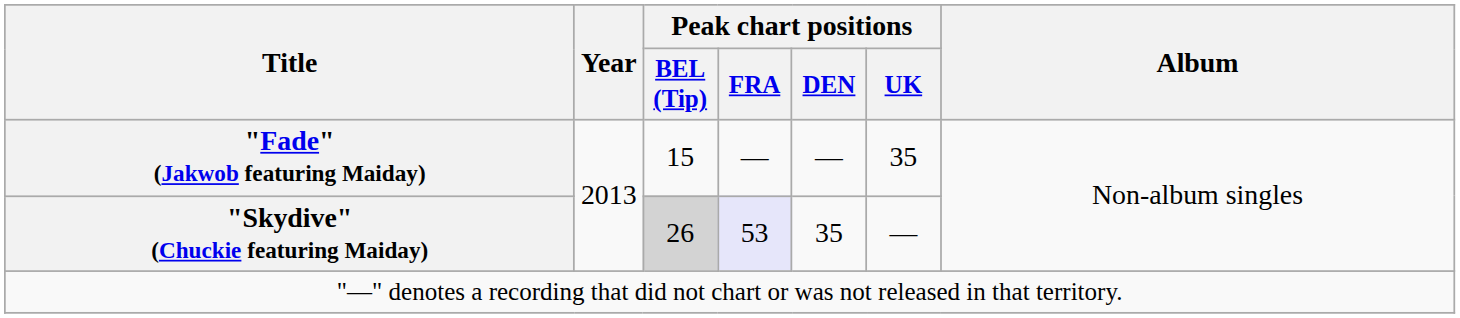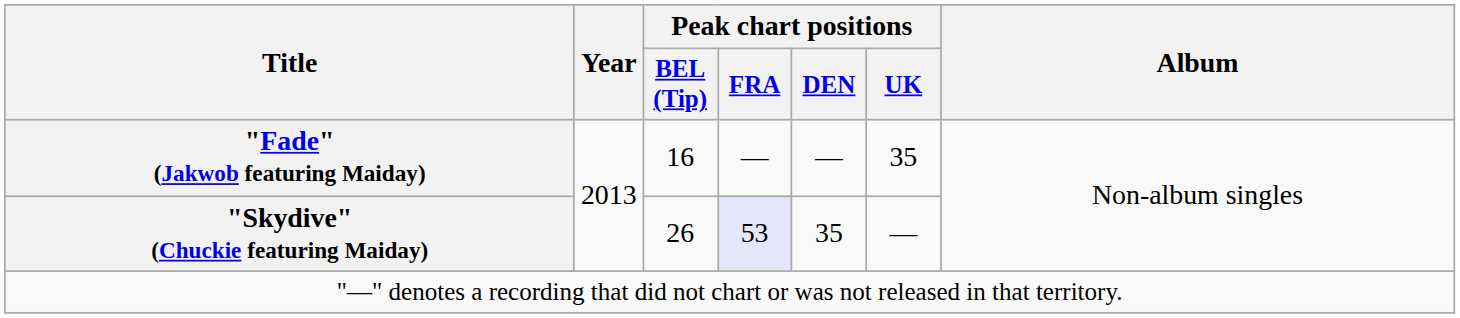"Fade" (Jakwob featuring Maiday) | Peak chart positions / BEL (Tip): 15 -> 16
"Skydive" (Chuckie featuring Maiday) | Peak chart positions / BEL (Tip): lightgrey background -> no background
